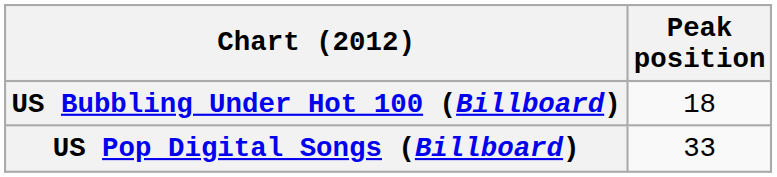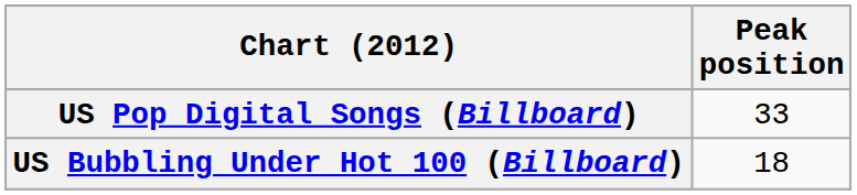rows swapped: US Bubbling Under Hot 100 (Billboard) <-> US Pop Digital Songs (Billboard)
